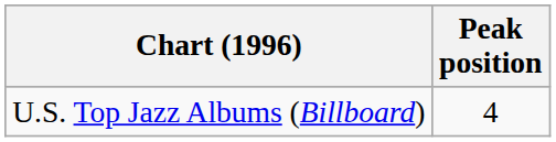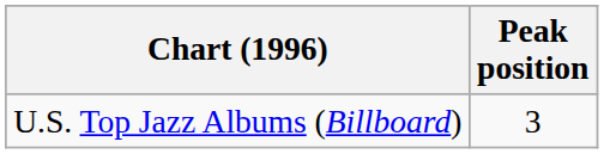U.S. Top Jazz Albums (Billboard) | Peak position: 4 -> 3
